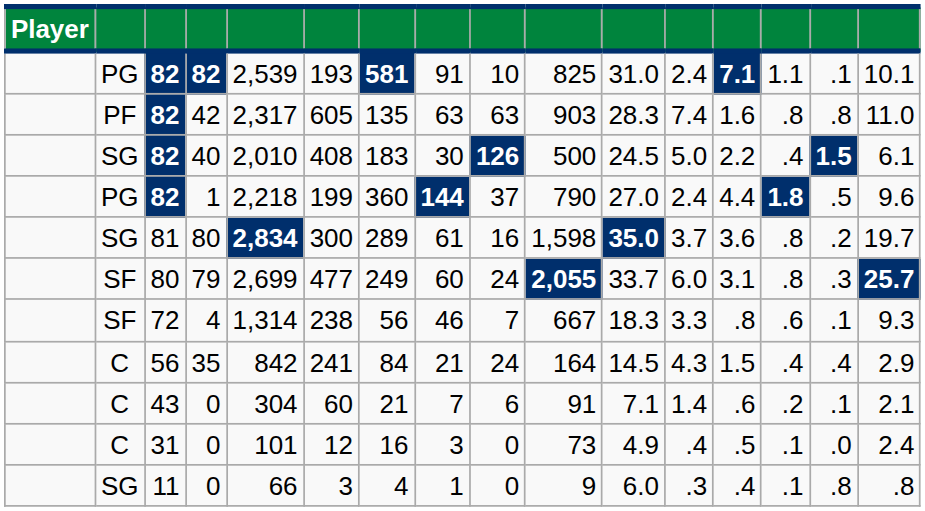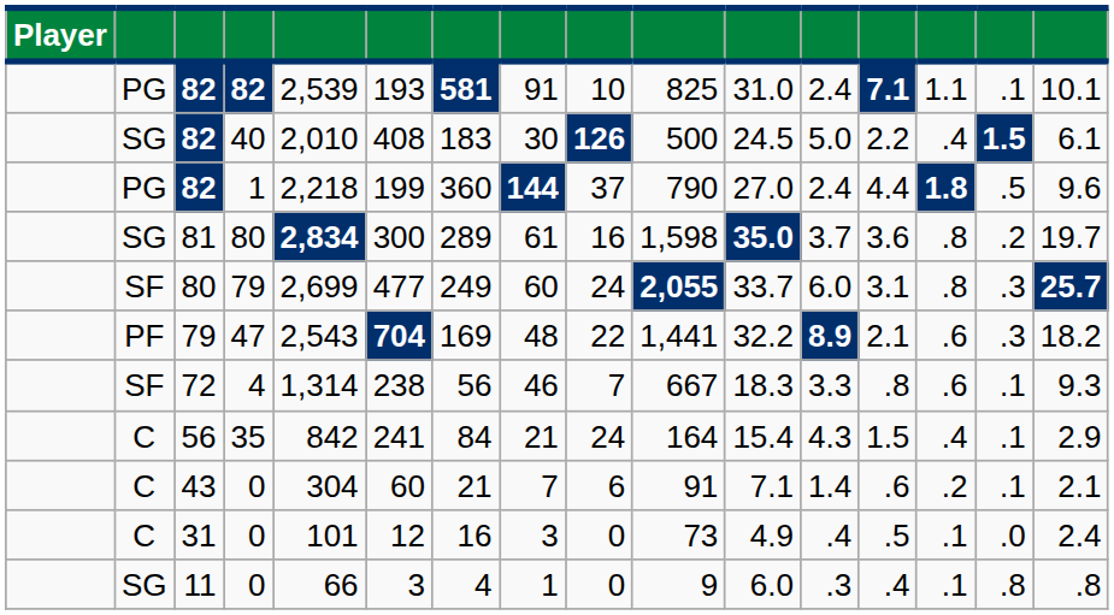- row: PF | 82 | 42 | 2,317 | 605 | 135 | 63 | 63 | 903 | 28.3 | 7.4 | 1.6 | .8 | .8 | 11.0
+ row: PF | 79 | 47 | 2,543 | 704 | 169 | 48 | 22 | 1,441 | 32.2 | 8.9 | 2.1 | .6 | .3 | 18.2
35 | column 11: 14.5 -> 15.4
35 | column 15: .4 -> .1
